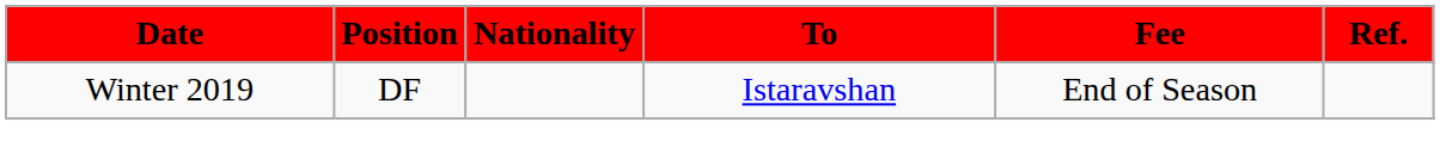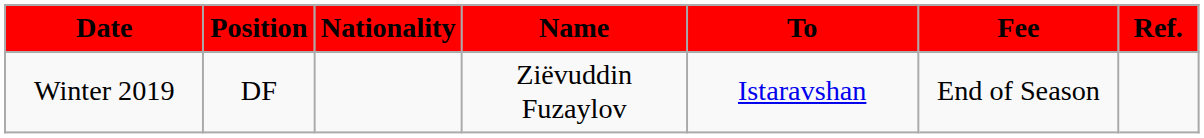+ column: Name | Ziёvuddin Fuzaylov
